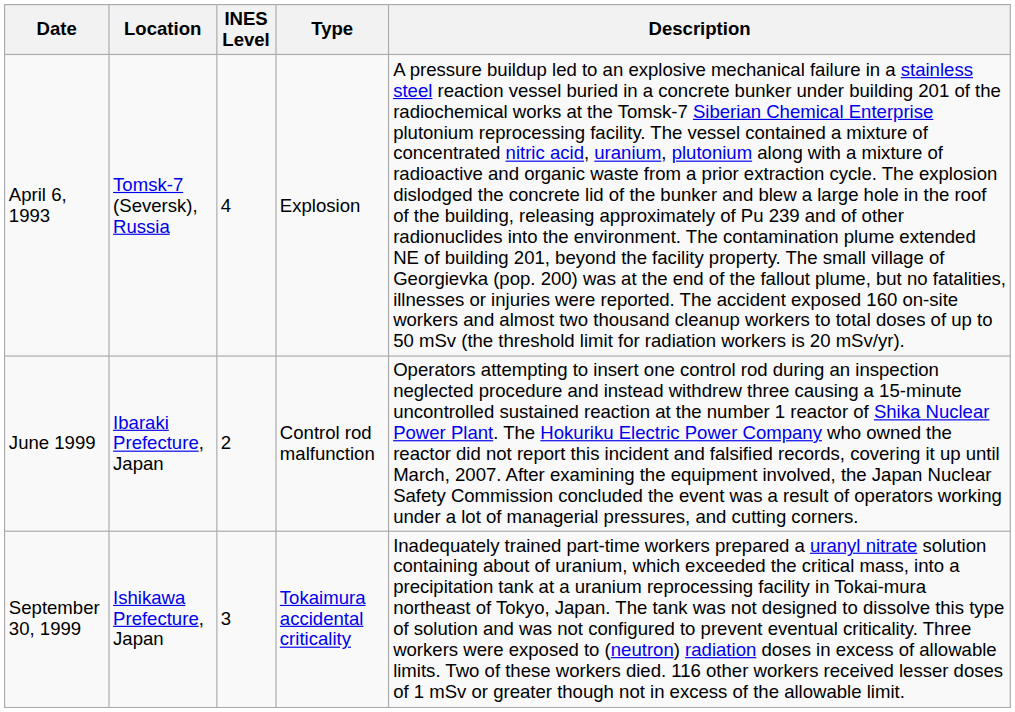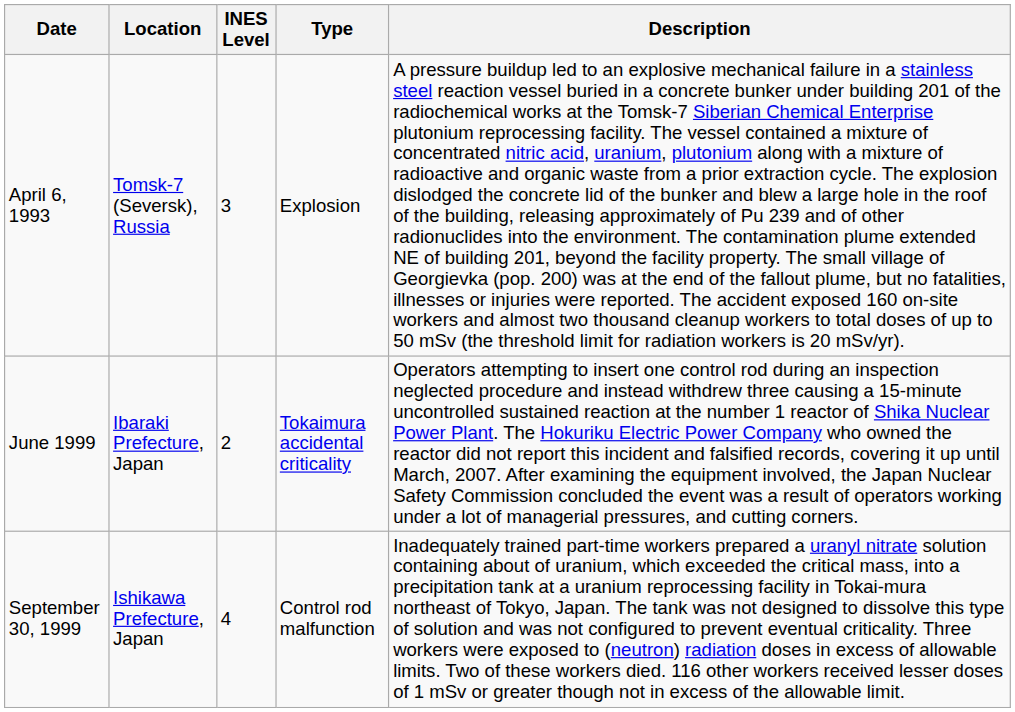April 6, 1993 | INES Level: 4 -> 3
June 1999 | Type: Control rod malfunction -> Tokaimura accidental criticality
September 30, 1999 | INES Level: 3 -> 4
September 30, 1999 | Type: Tokaimura accidental criticality -> Control rod malfunction
